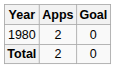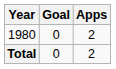columns swapped: Apps <-> Goal
